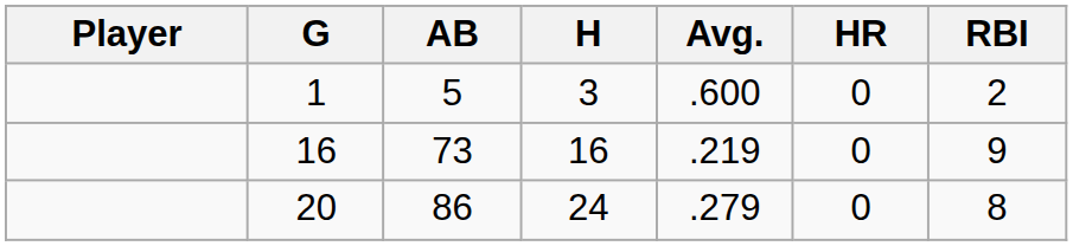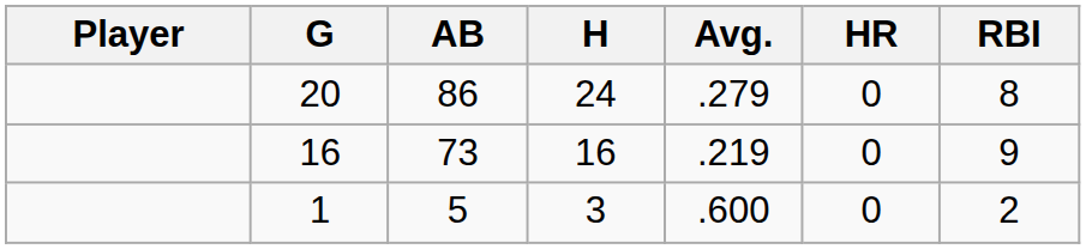rows swapped: 20 <-> 1
